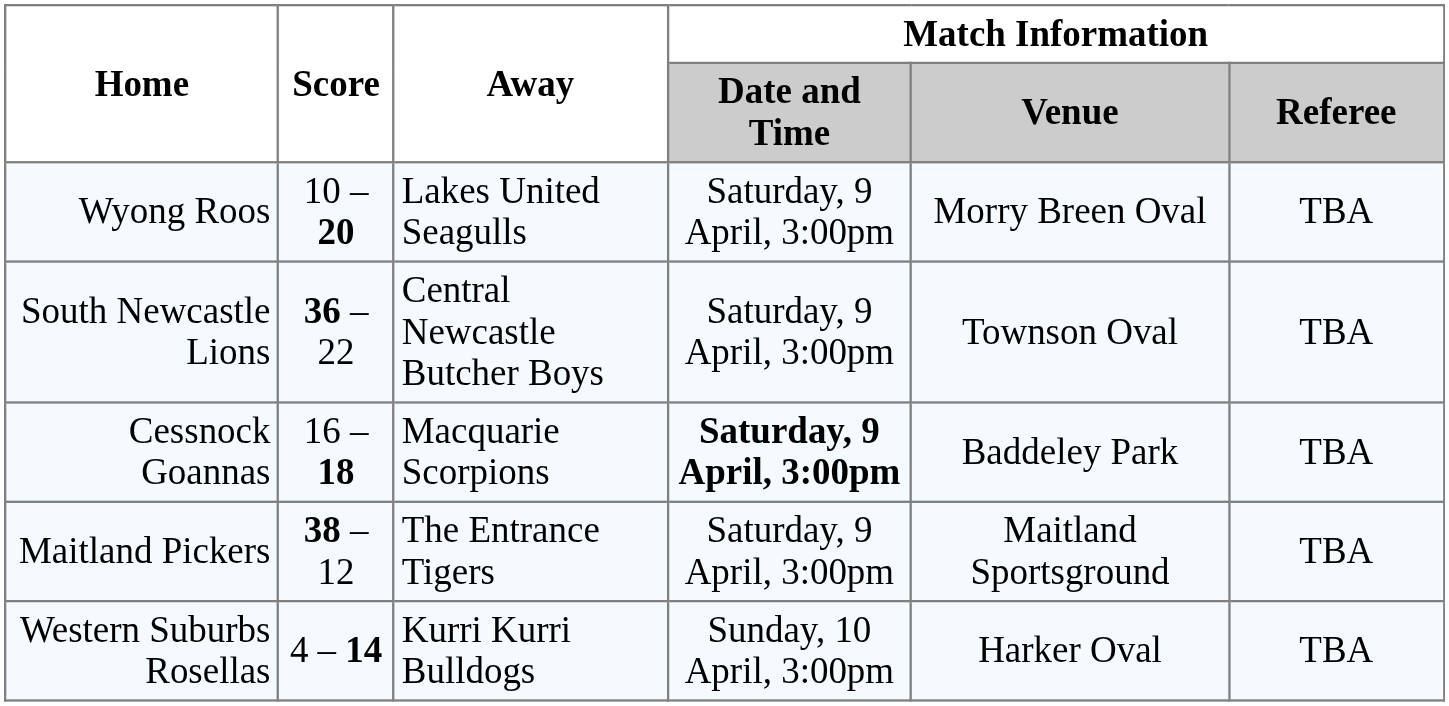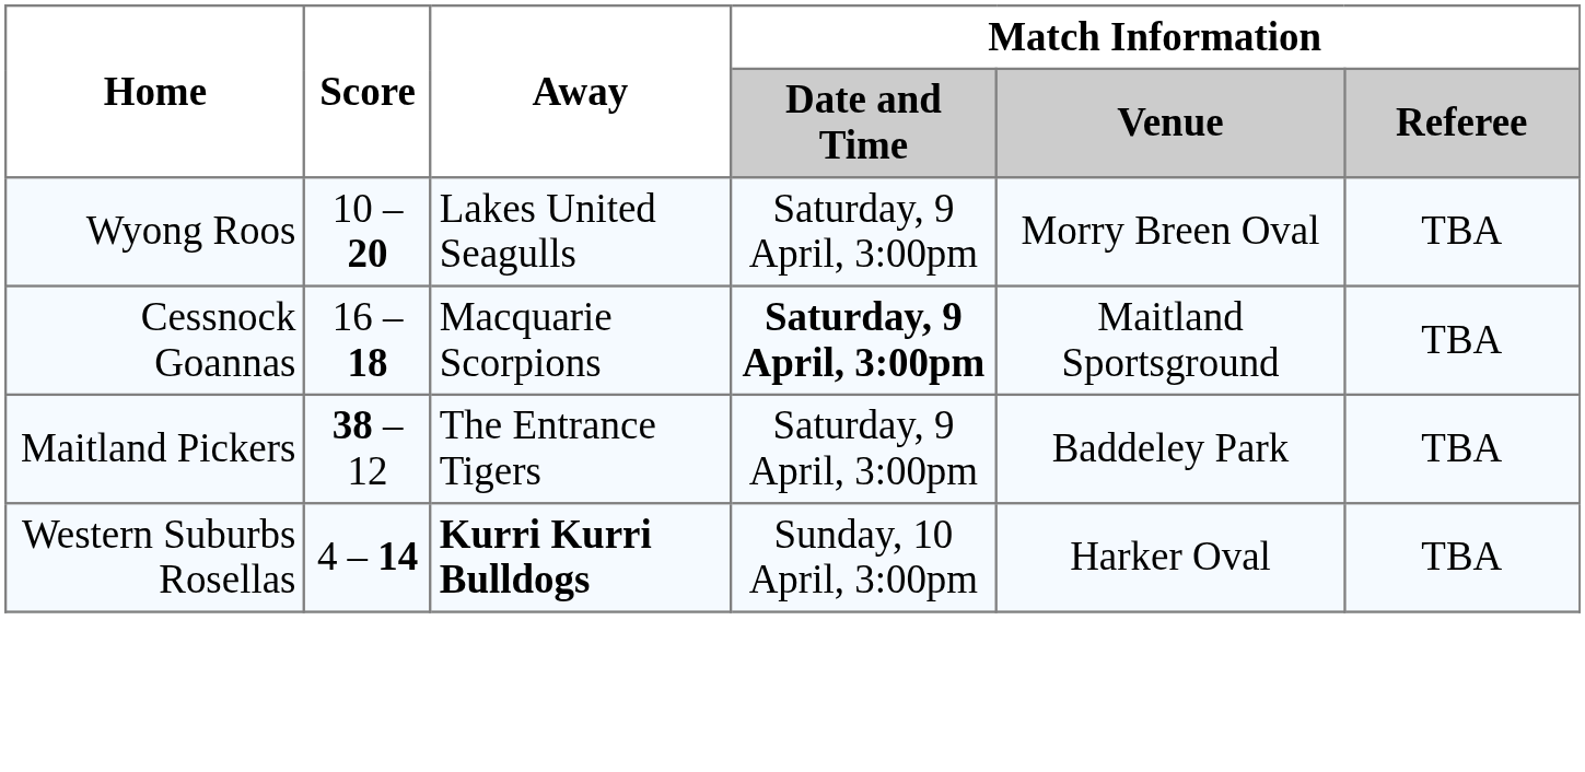- row: South Newcastle Lions | 36 – 22 | Central Newcastle Butcher Boys | Saturday, 9 April, 3:00pm | Townson Oval | TBA
Cessnock Goannas | Match Information / Venue: Baddeley Park -> Maitland Sportsground
Maitland Pickers | Match Information / Venue: Maitland Sportsground -> Baddeley Park
Western Suburbs Rosellas | Away: normal -> bold
